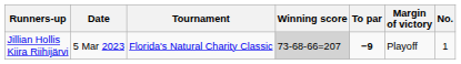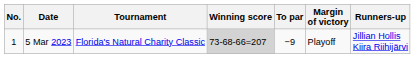columns swapped: No. <-> Runners-up
5 Mar 2023 | To par: bold -> normal
